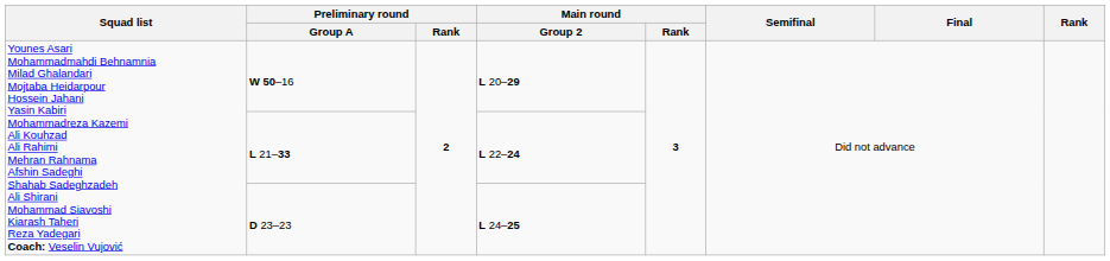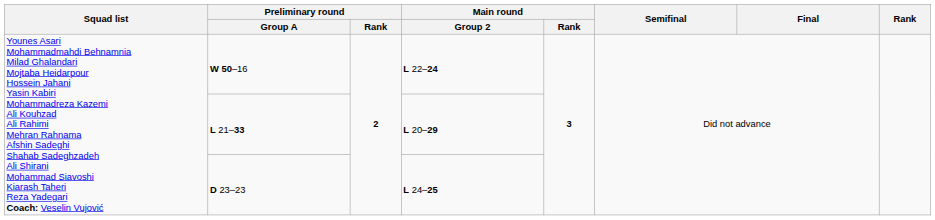W 50–16 | Main round / Group 2: L 20–29 -> L 22–24
L 21–33 | Main round / Group 2: L 22–24 -> L 20–29
